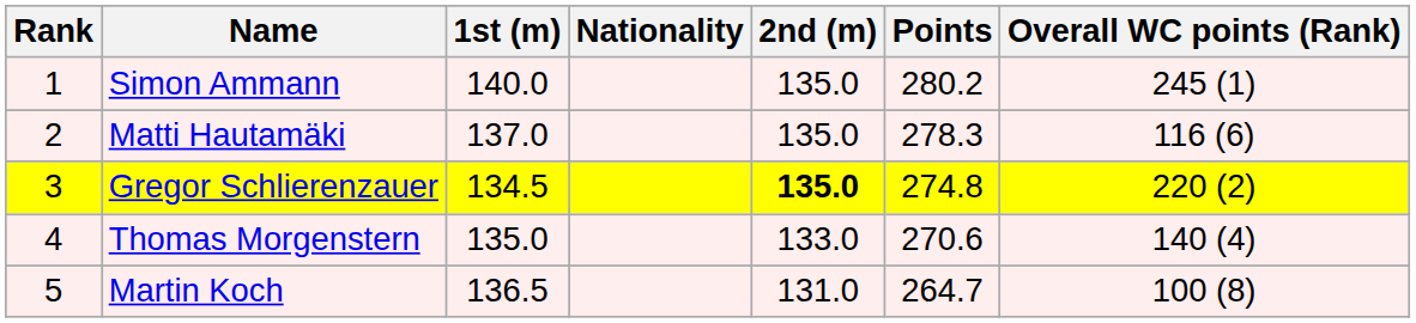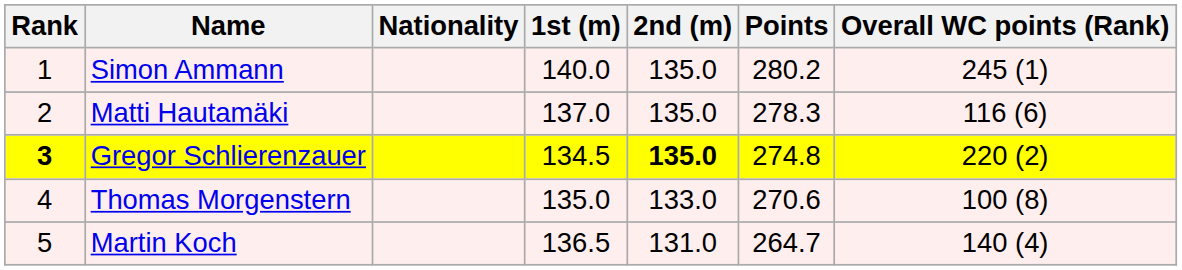columns swapped: Nationality <-> 1st (m)
Gregor Schlierenzauer | Rank: normal -> bold
Thomas Morgenstern | Overall WC points (Rank): 140 (4) -> 100 (8)
Martin Koch | Overall WC points (Rank): 100 (8) -> 140 (4)
